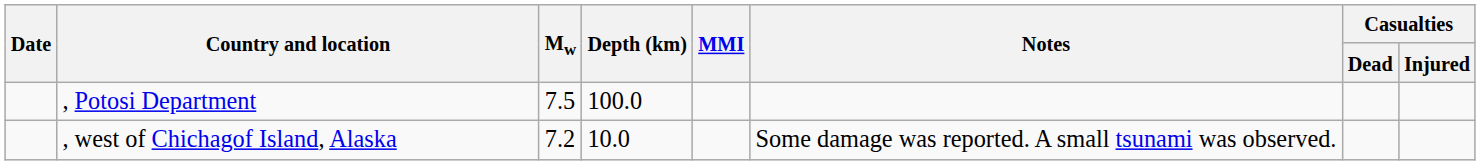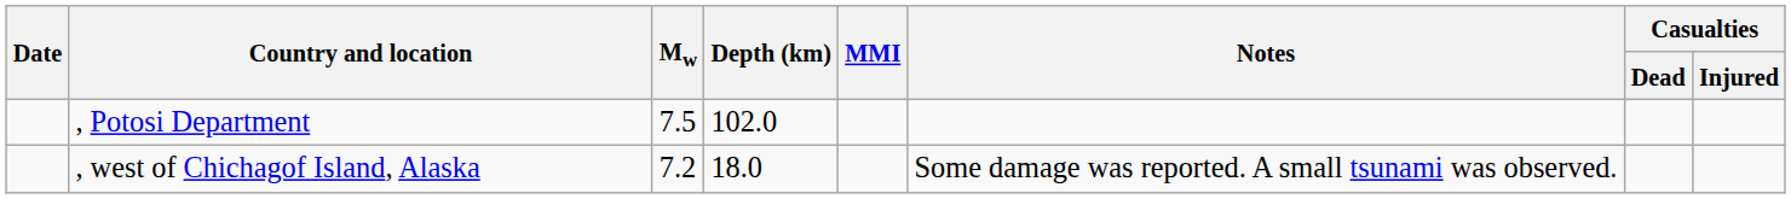, Potosi Department | Depth (km): 100.0 -> 102.0
, west of Chichagof Island, Alaska | Depth (km): 10.0 -> 18.0
